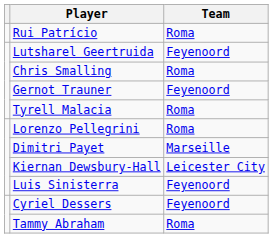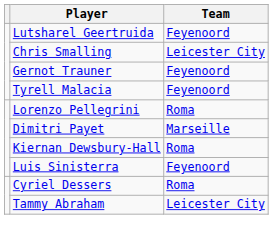- row: Rui Patrício | Roma
Chris Smalling | Team: Roma -> Leicester City
Tyrell Malacia | Team: Roma -> Feyenoord
Kiernan Dewsbury-Hall | Team: Leicester City -> Roma
Cyriel Dessers | Team: Feyenoord -> Roma
Tammy Abraham | Team: Roma -> Leicester City
